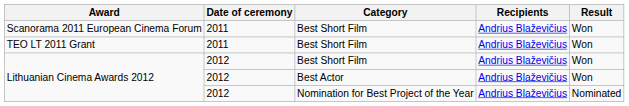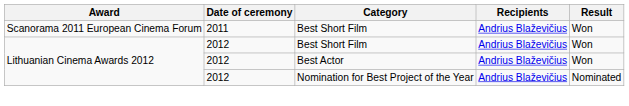- row: TEO LT 2011 Grant | 2011 | Best Short Film | Andrius Blaževičius | Won
